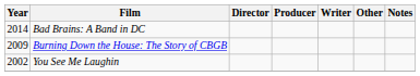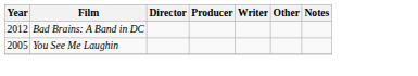Bad Brains: A Band in DC | Year: 2014 -> 2012
- row: 2009 | Burning Down the House: The Story of CBGB
You See Me Laughin | Year: 2002 -> 2005
